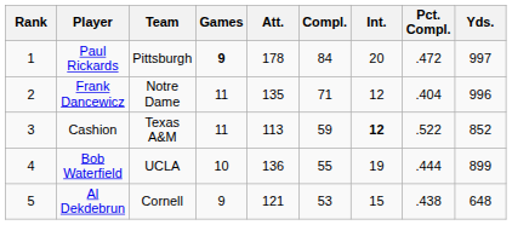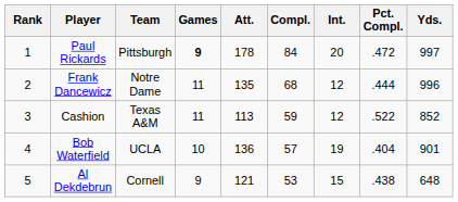Frank Dancewicz | Compl.: 71 -> 68
Frank Dancewicz | Pct. Compl.: .404 -> .444
Cashion | Int.: bold -> normal
Bob Waterfield | Compl.: 55 -> 57
Bob Waterfield | Pct. Compl.: .444 -> .404
Bob Waterfield | Yds.: 899 -> 901
